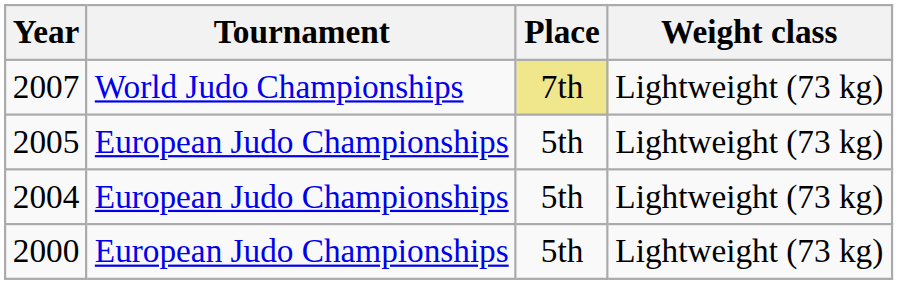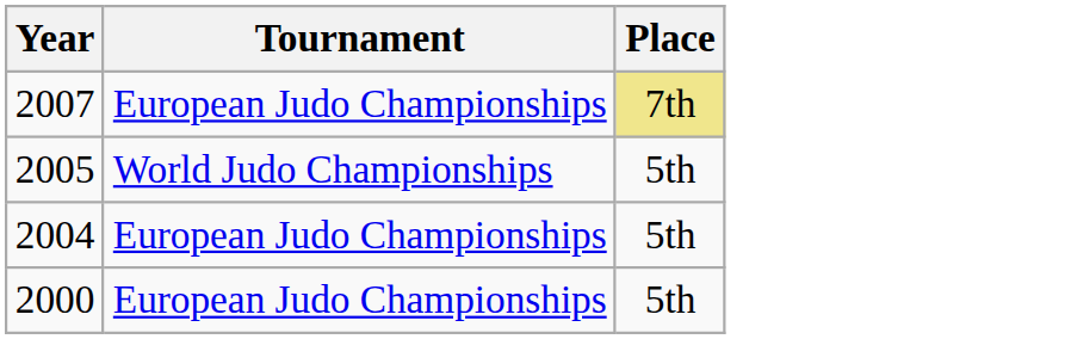- column: Weight class | Lightweight (73 kg) | Lightweight (73 kg) | Lightweight (73 kg) | Lightweight (73 kg)
2007 | Tournament: World Judo Championships -> European Judo Championships
2005 | Tournament: European Judo Championships -> World Judo Championships
